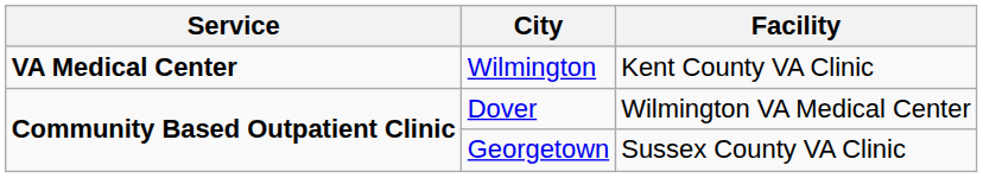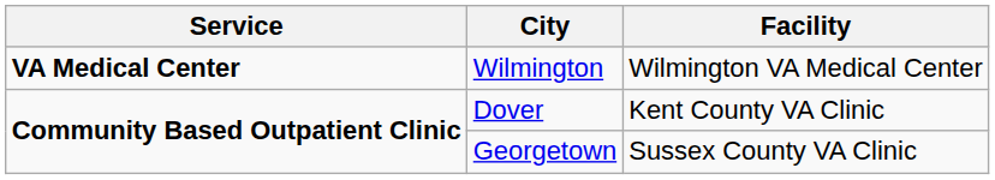Wilmington | Facility: Kent County VA Clinic -> Wilmington VA Medical Center
Dover | Facility: Wilmington VA Medical Center -> Kent County VA Clinic
